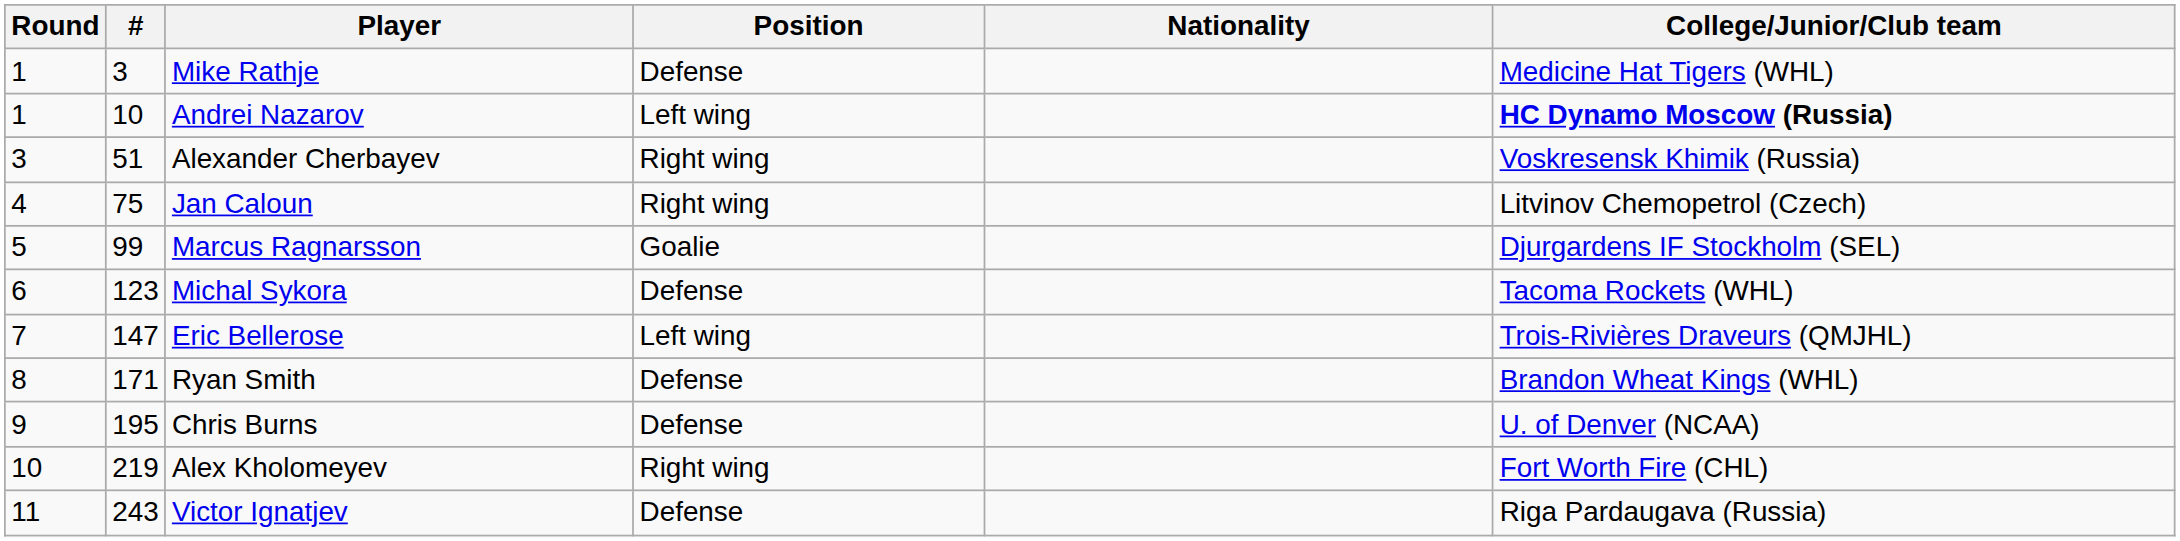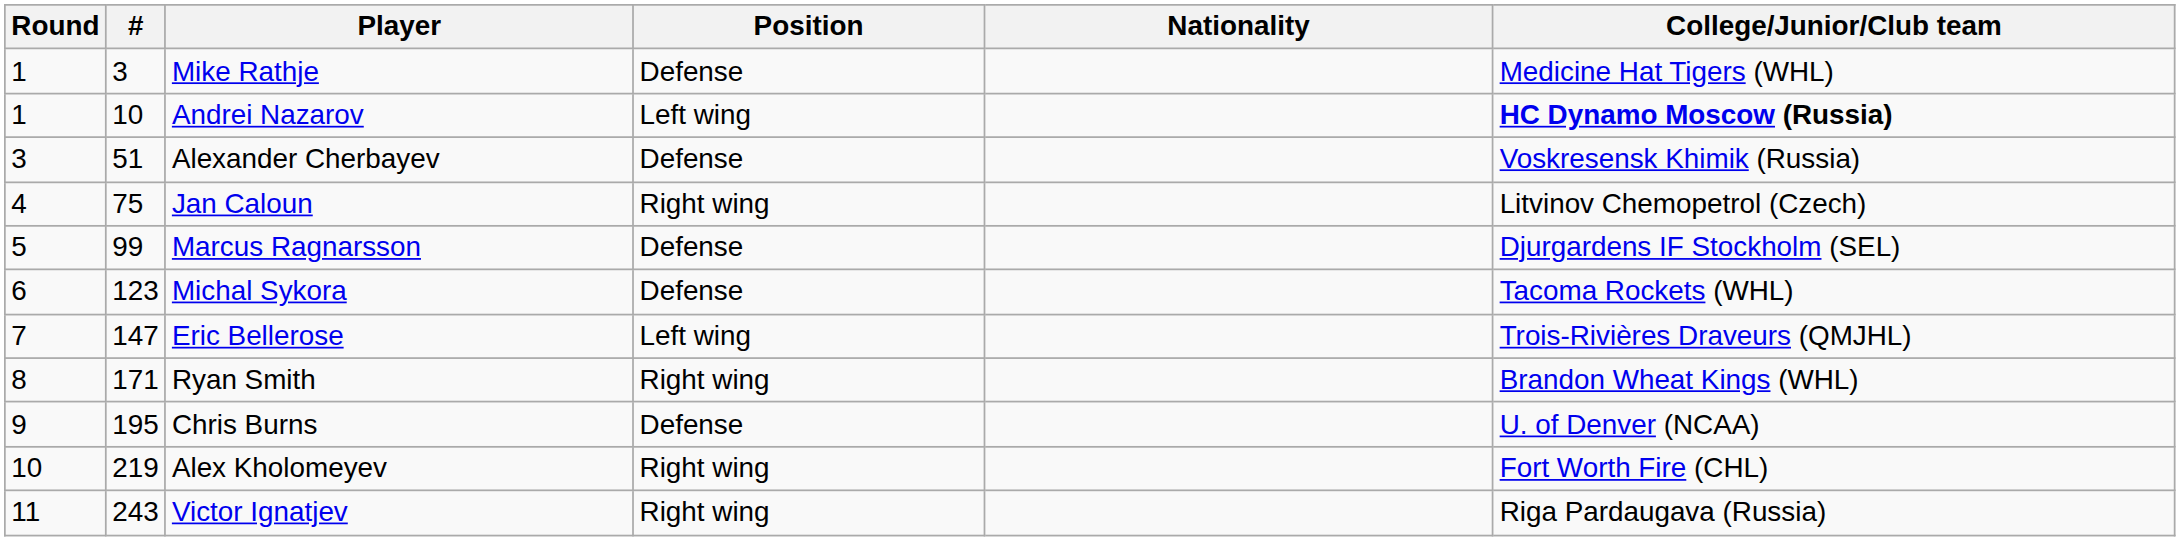Alexander Cherbayev | Position: Right wing -> Defense
Marcus Ragnarsson | Position: Goalie -> Defense
Ryan Smith | Position: Defense -> Right wing
Victor Ignatjev | Position: Defense -> Right wing
